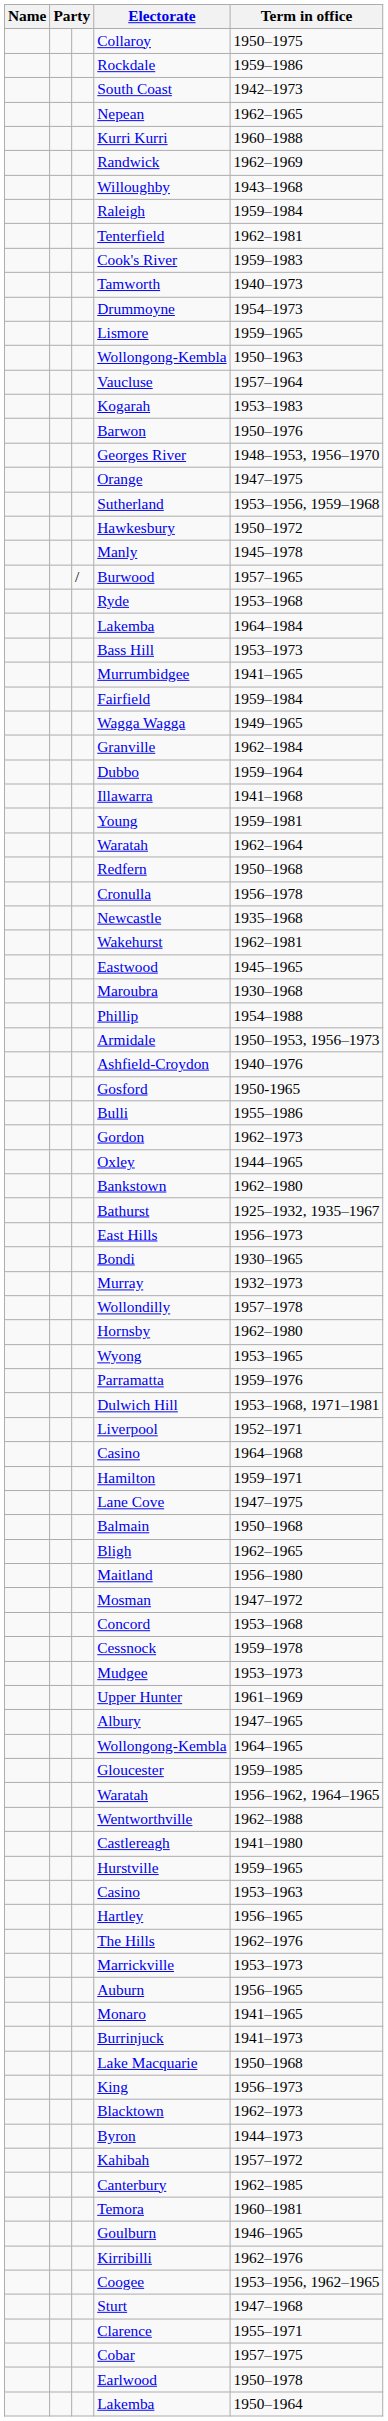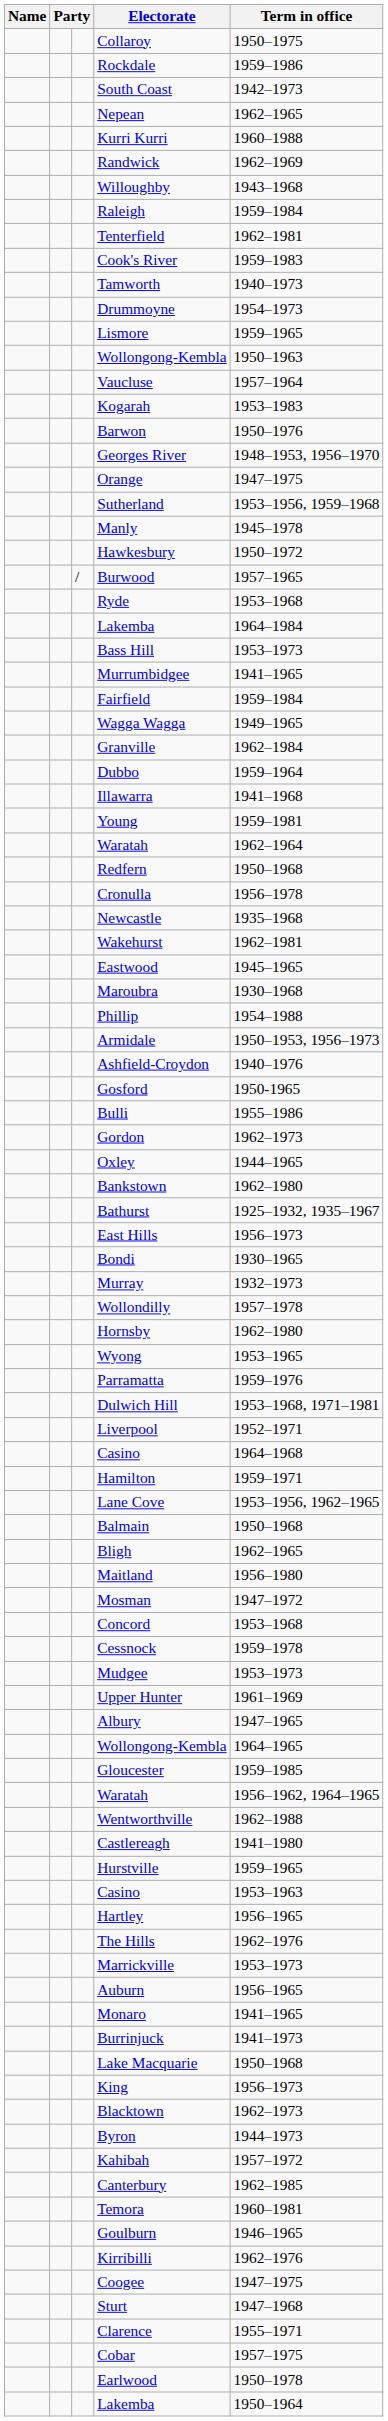rows swapped: Manly <-> Hawkesbury
Lane Cove | Term in office: 1947–1975 -> 1953–1956, 1962–1965
Coogee | Term in office: 1953–1956, 1962–1965 -> 1947–1975
